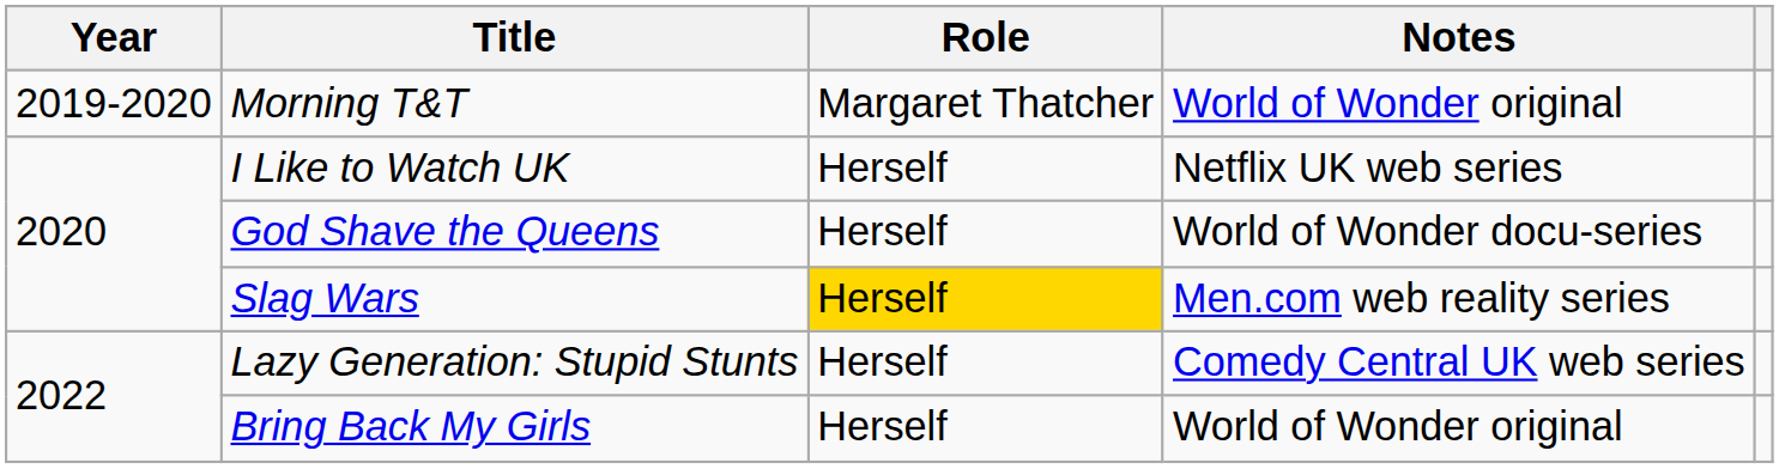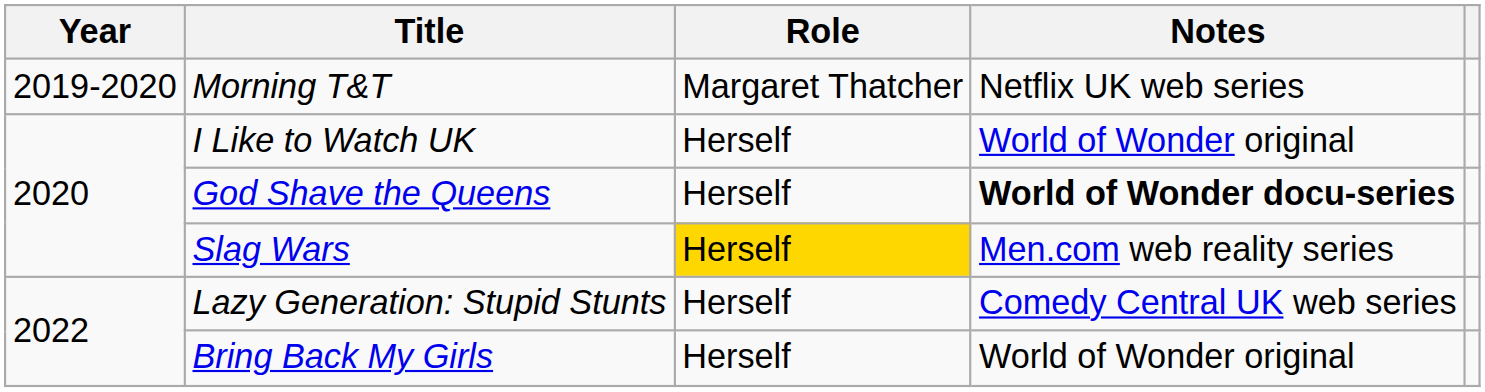Morning T&T | Notes: World of Wonder original -> Netflix UK web series
I Like to Watch UK | Notes: Netflix UK web series -> World of Wonder original
God Shave the Queens | Notes: normal -> bold
